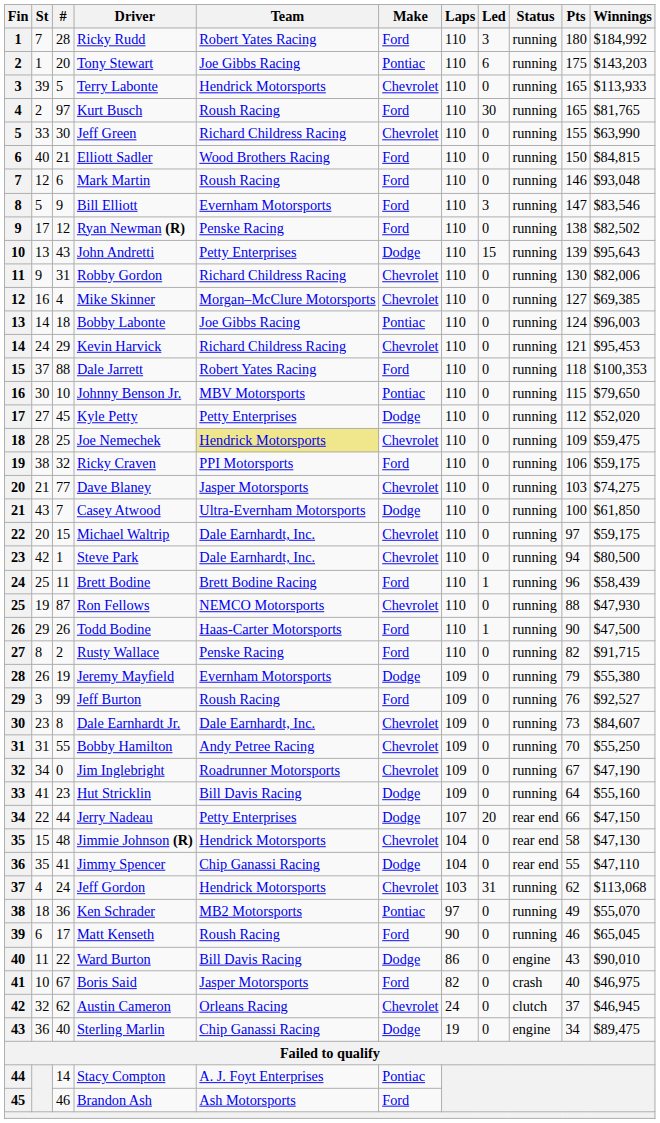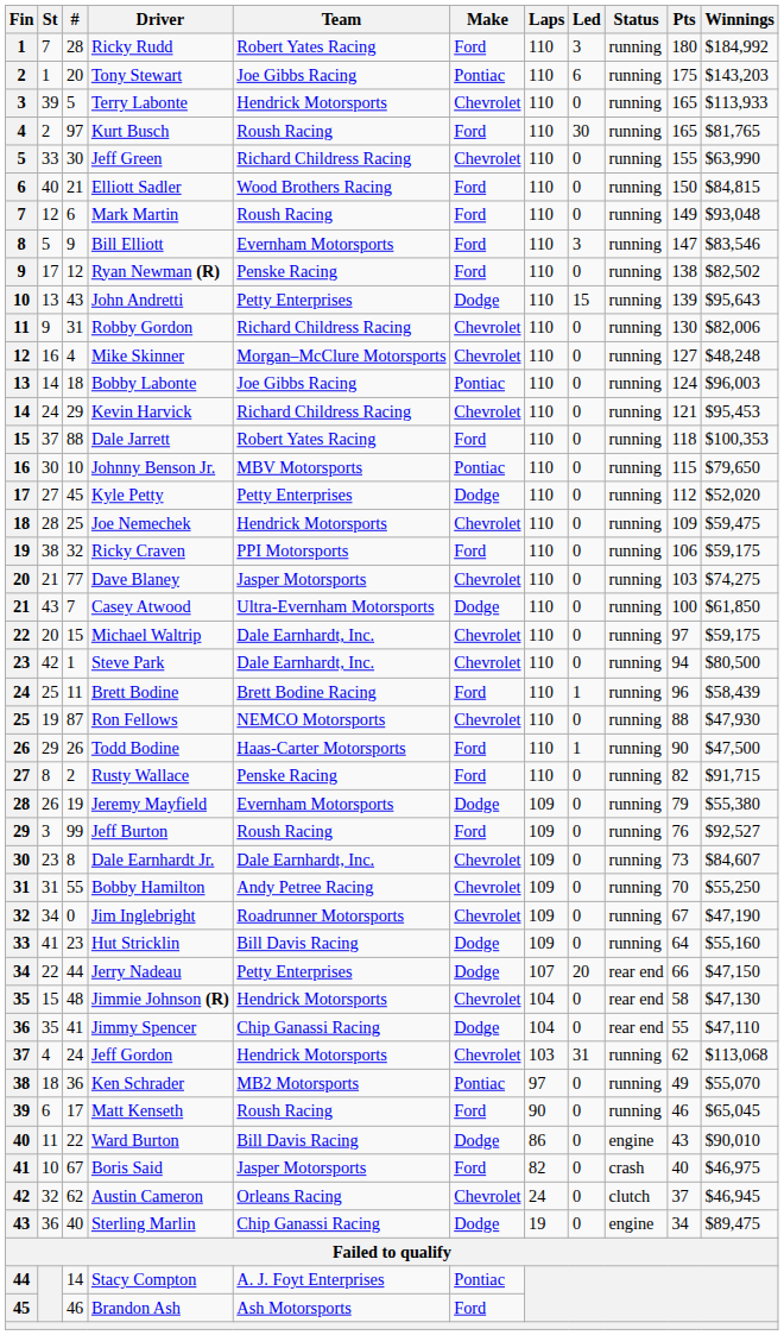Mark Martin | Pts: 146 -> 149
Mike Skinner | Winnings: $69,385 -> $48,248
Joe Nemechek | Team: khaki background -> no background
